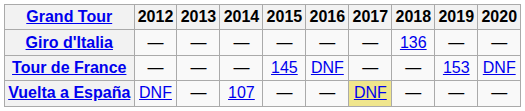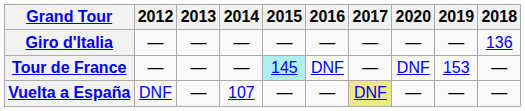columns swapped: 2018 <-> 2020
Tour de France | 2015: no background -> paleturquoise background
